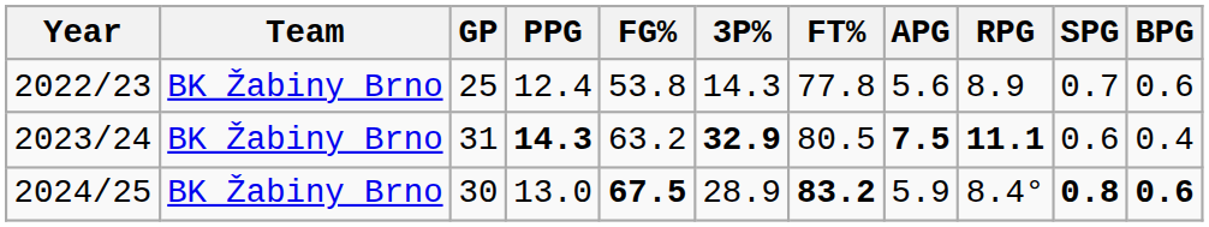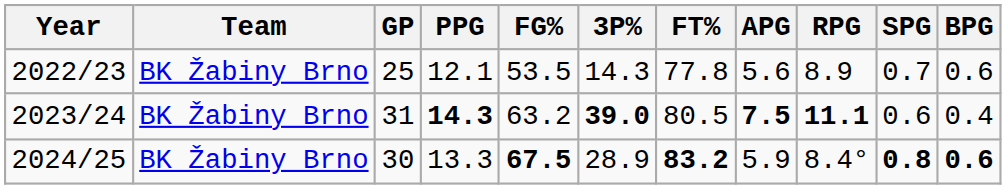2022/23 | PPG: 12.4 -> 12.1
2022/23 | FG%: 53.8 -> 53.5
2023/24 | 3P%: 32.9 -> 39.0
2024/25 | PPG: 13.0 -> 13.3
